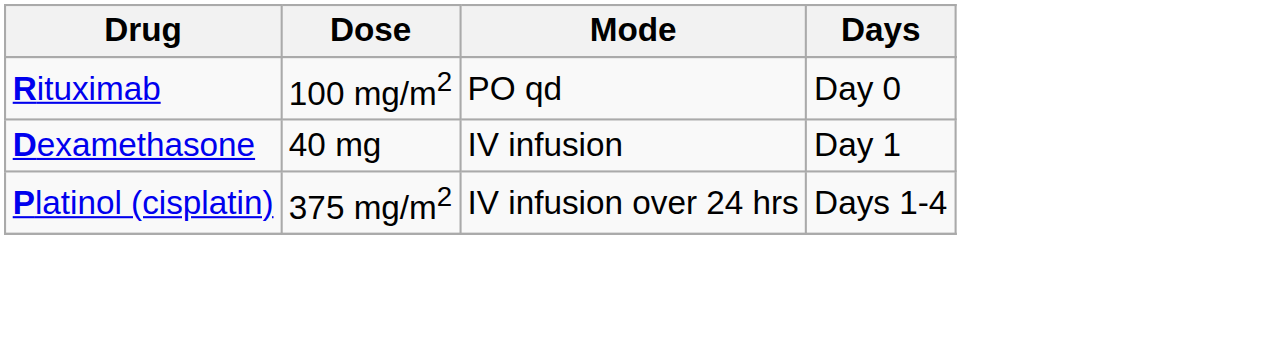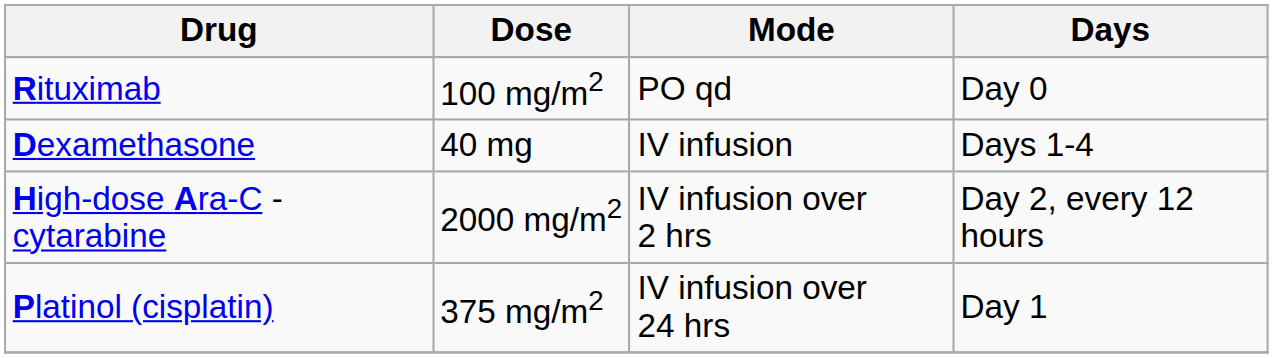Dexamethasone | Days: Day 1 -> Days 1-4
+ row: High-dose Ara-C - cytarabine | 2000 mg/m2 | IV infusion over 2 hrs | Day 2, every 12 hours
Platinol (cisplatin) | Days: Days 1-4 -> Day 1
